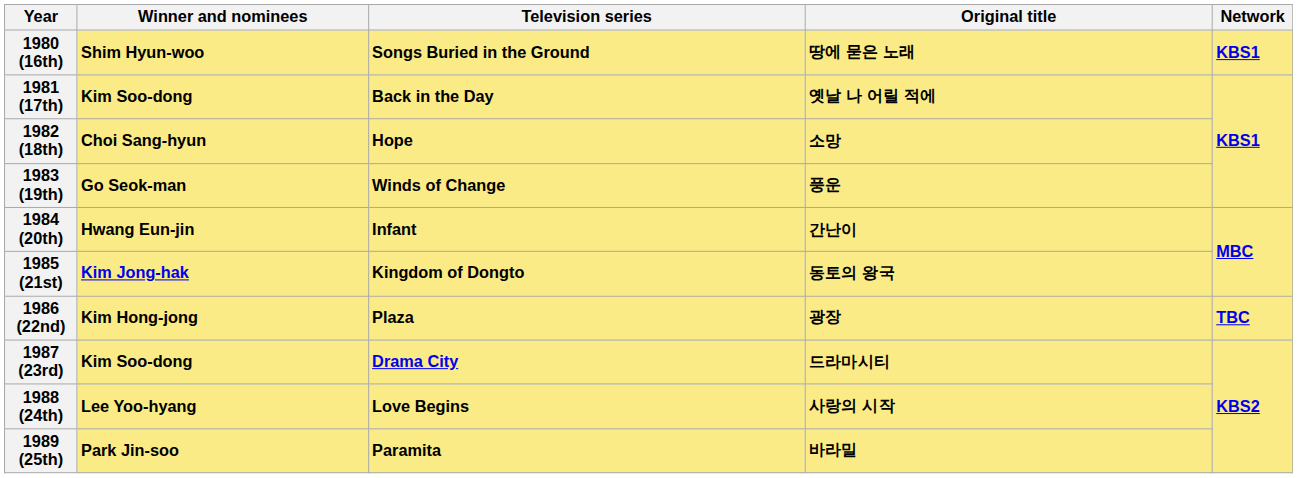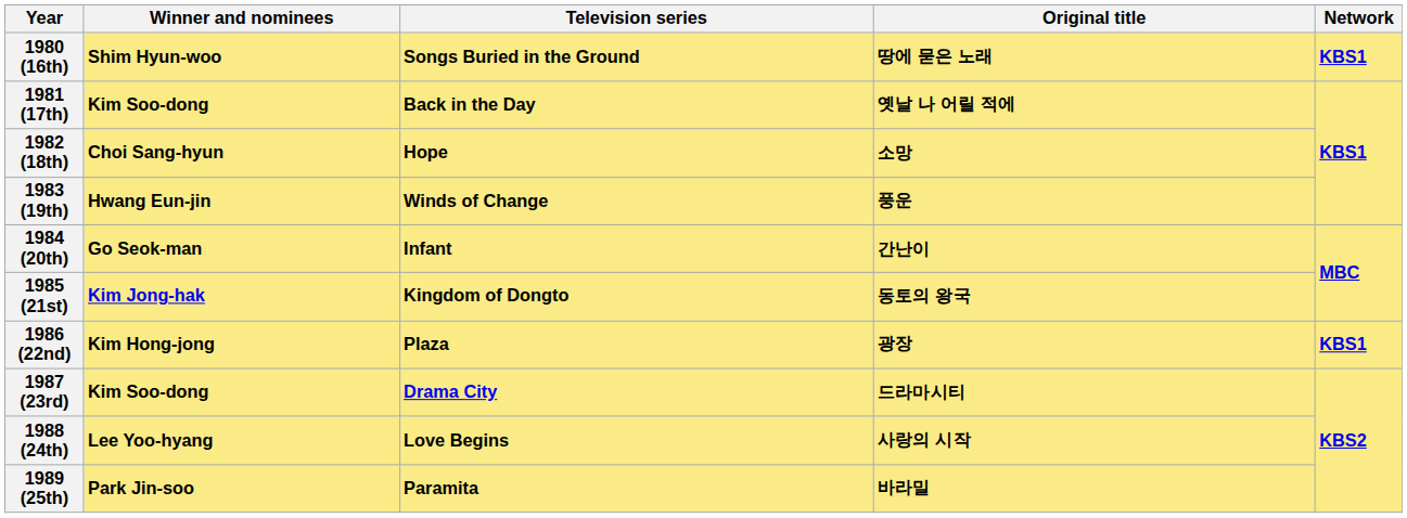1983 (19th) | Winner and nominees: Go Seok-man -> Hwang Eun-jin
1984 (20th) | Winner and nominees: Hwang Eun-jin -> Go Seok-man
1986 (22nd) | Network: TBC -> KBS1
